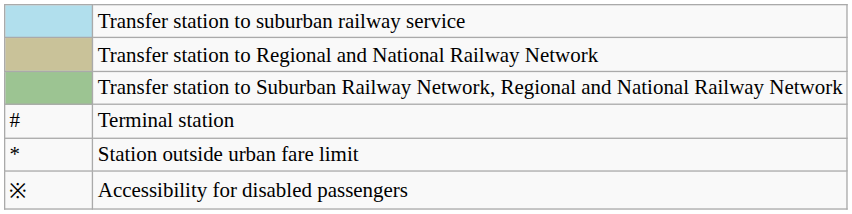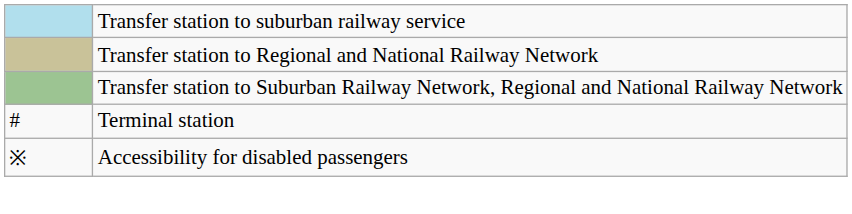- row: * | Station outside urban fare limit
